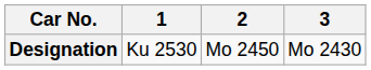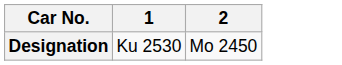- column: 3 | Mo 2430
